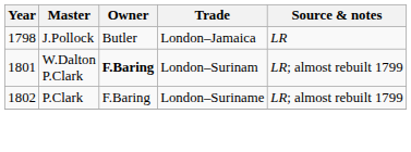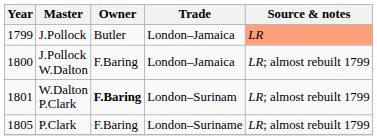J.Pollock | Year: 1798 -> 1799
J.Pollock | Source & notes: no background -> lightsalmon background
+ row: 1800 | J.Pollock W.Dalton | F.Baring | London–Jamaica | LR; almost rebuilt 1799
P.Clark | Year: 1802 -> 1805
